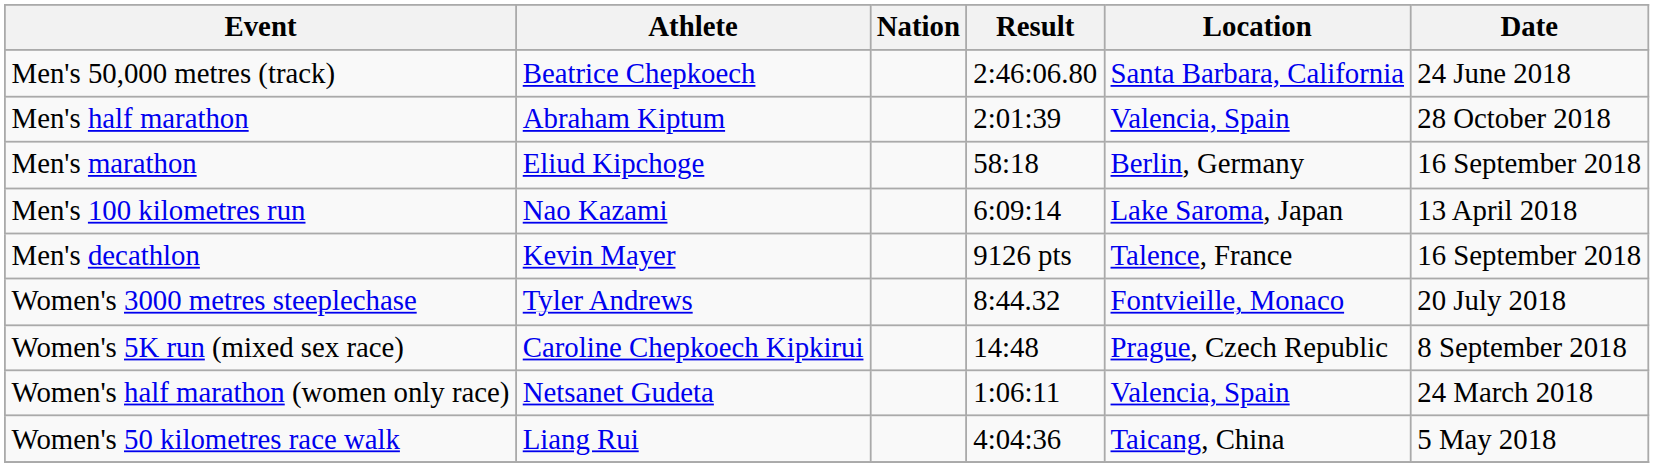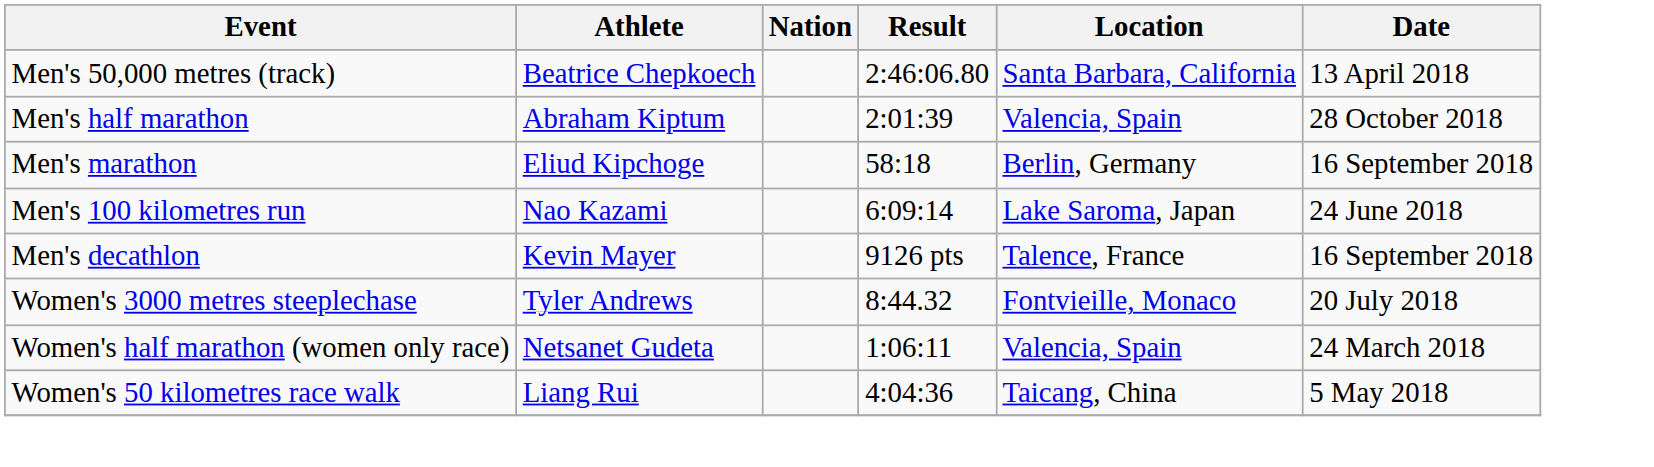Men's 50,000 metres (track) | Date: 24 June 2018 -> 13 April 2018
Men's 100 kilometres run | Date: 13 April 2018 -> 24 June 2018
- row: Women's 5K run (mixed sex race) | Caroline Chepkoech Kipkirui | 14:48 | Prague, Czech Republic | 8 September 2018
